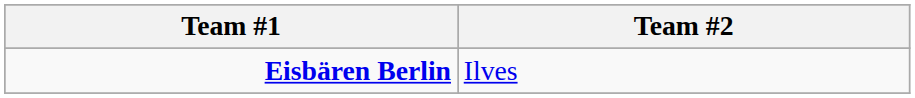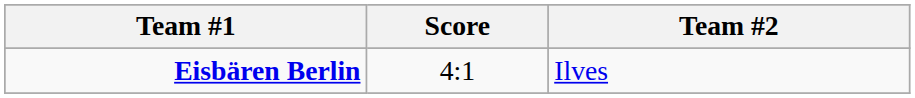+ column: Score | 4:1
